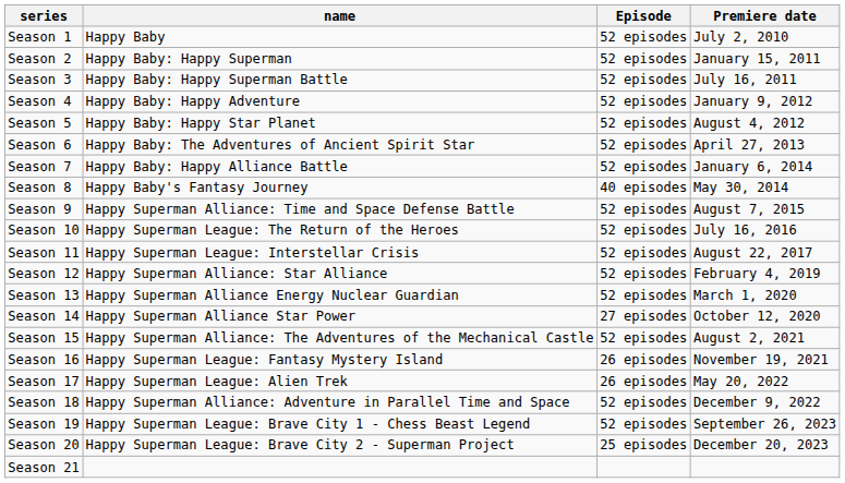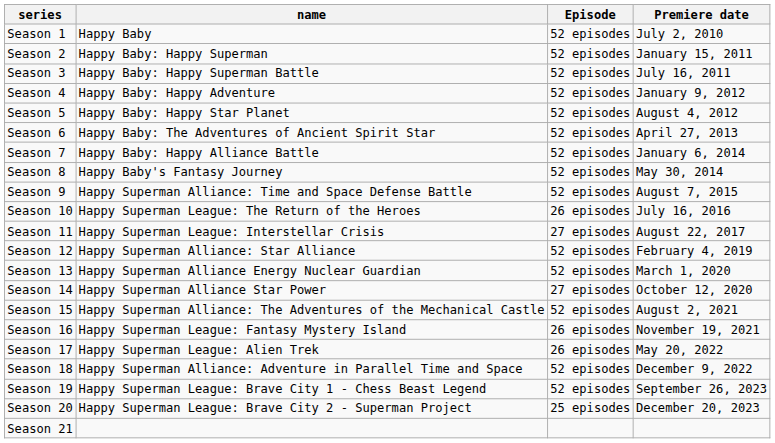Season 8 | Episode: 40 episodes -> 52 episodes
Season 10 | Episode: 52 episodes -> 26 episodes
Season 11 | Episode: 52 episodes -> 27 episodes
